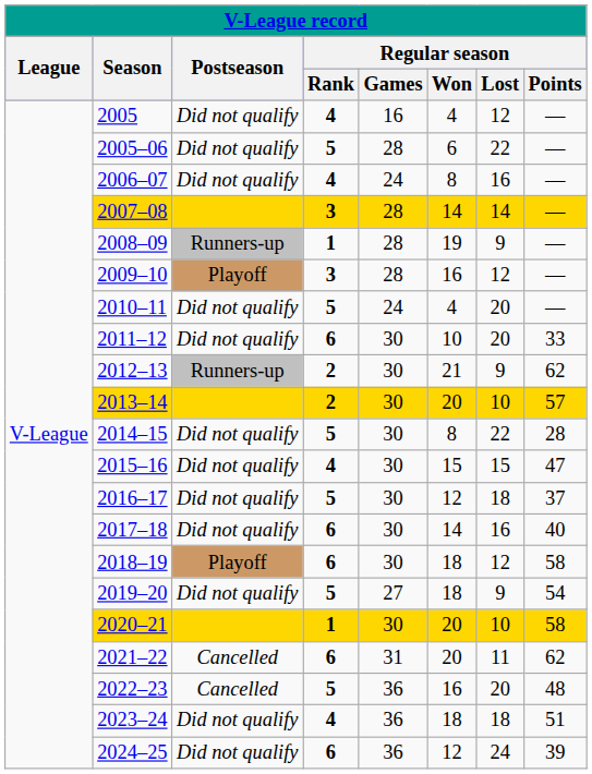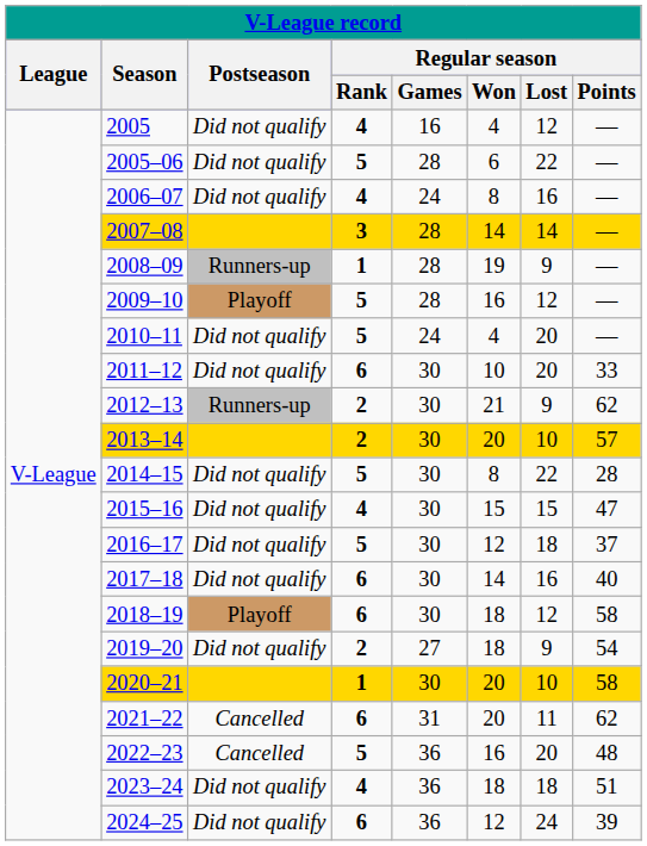2009–10 | Regular season / Rank: 3 -> 5
2019–20 | Regular season / Rank: 5 -> 2
